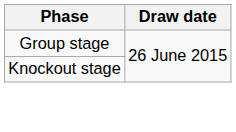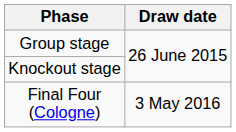+ row: Final Four (Cologne) | 3 May 2016
